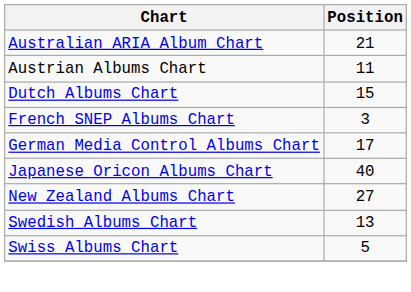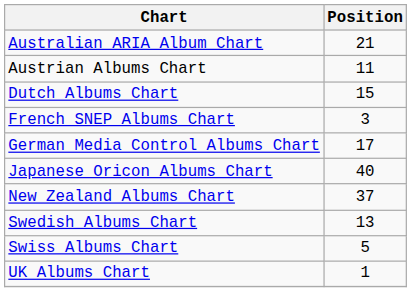New Zealand Albums Chart | Position: 27 -> 37
+ row: UK Albums Chart | 1
